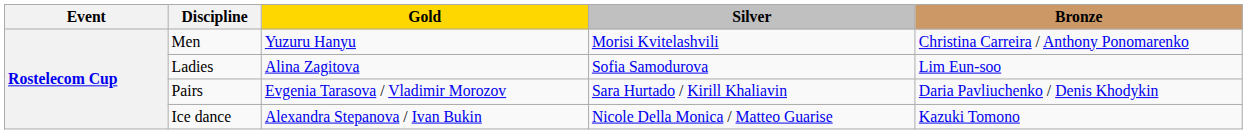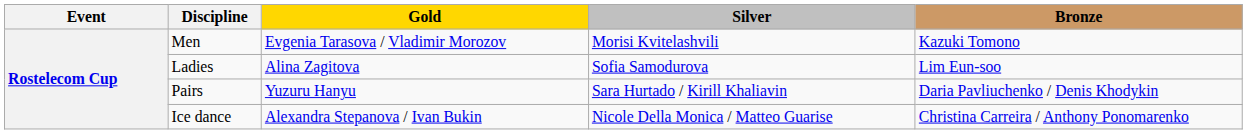Men | Gold: Yuzuru Hanyu -> Evgenia Tarasova / Vladimir Morozov
Men | Bronze: Christina Carreira / Anthony Ponomarenko -> Kazuki Tomono
Pairs | Gold: Evgenia Tarasova / Vladimir Morozov -> Yuzuru Hanyu
Ice dance | Bronze: Kazuki Tomono -> Christina Carreira / Anthony Ponomarenko
